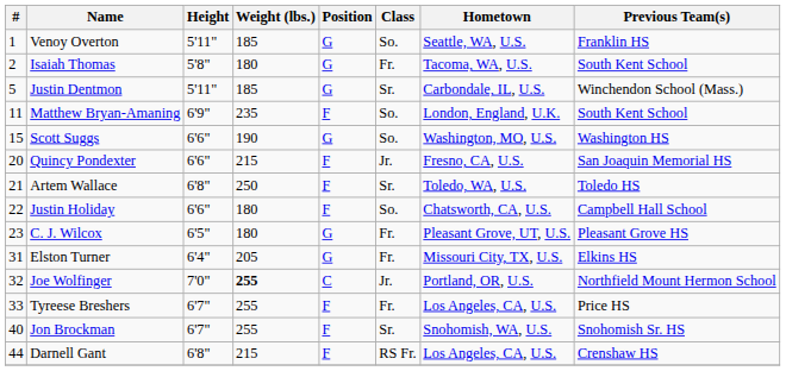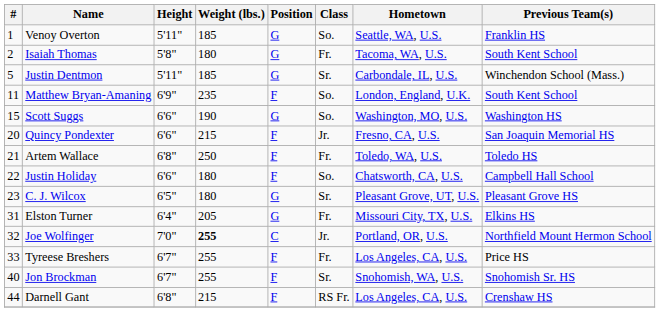Artem Wallace | Class: Sr. -> Fr.
C. J. Wilcox | Class: Fr. -> Sr.
